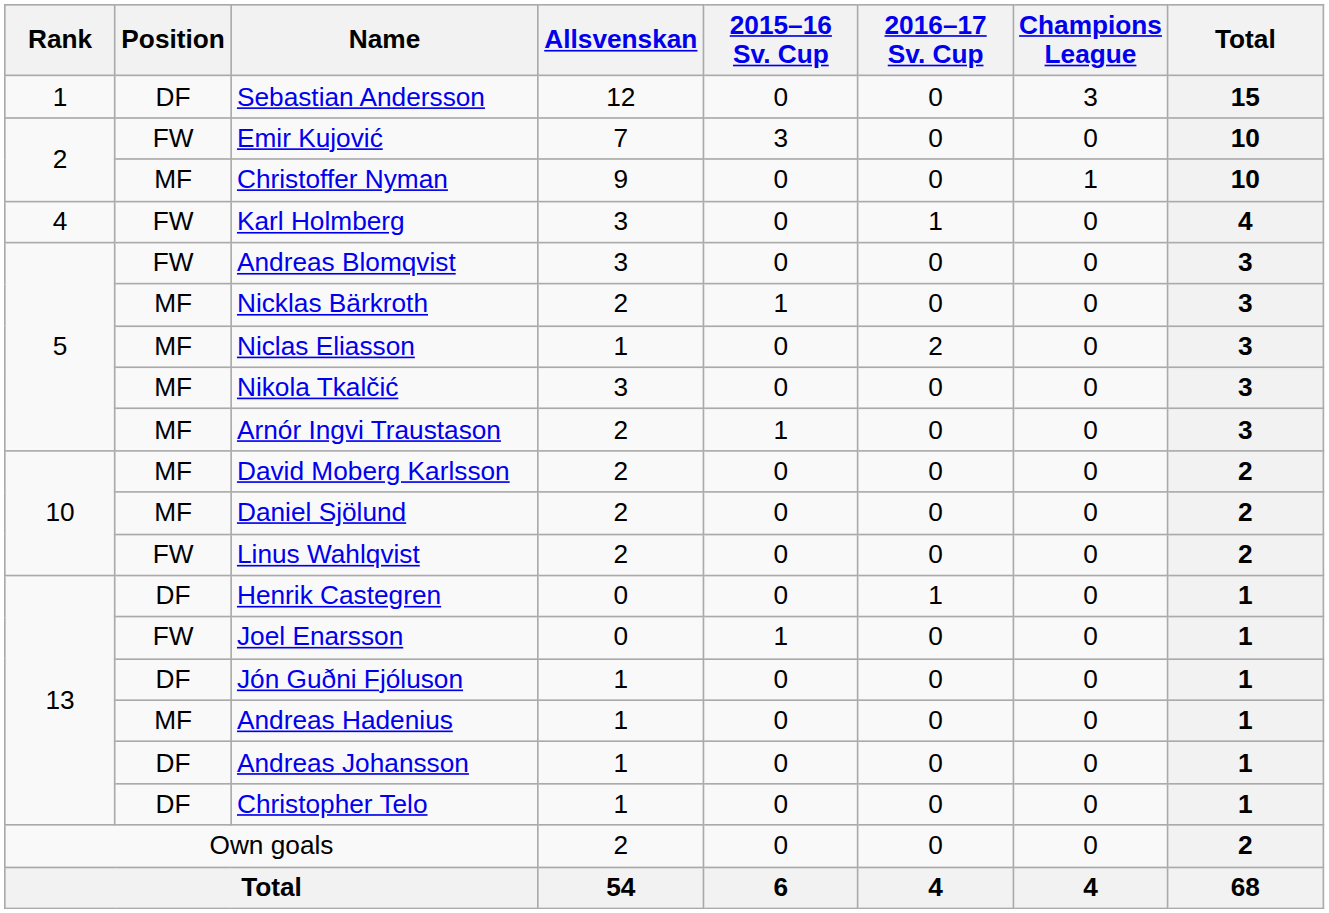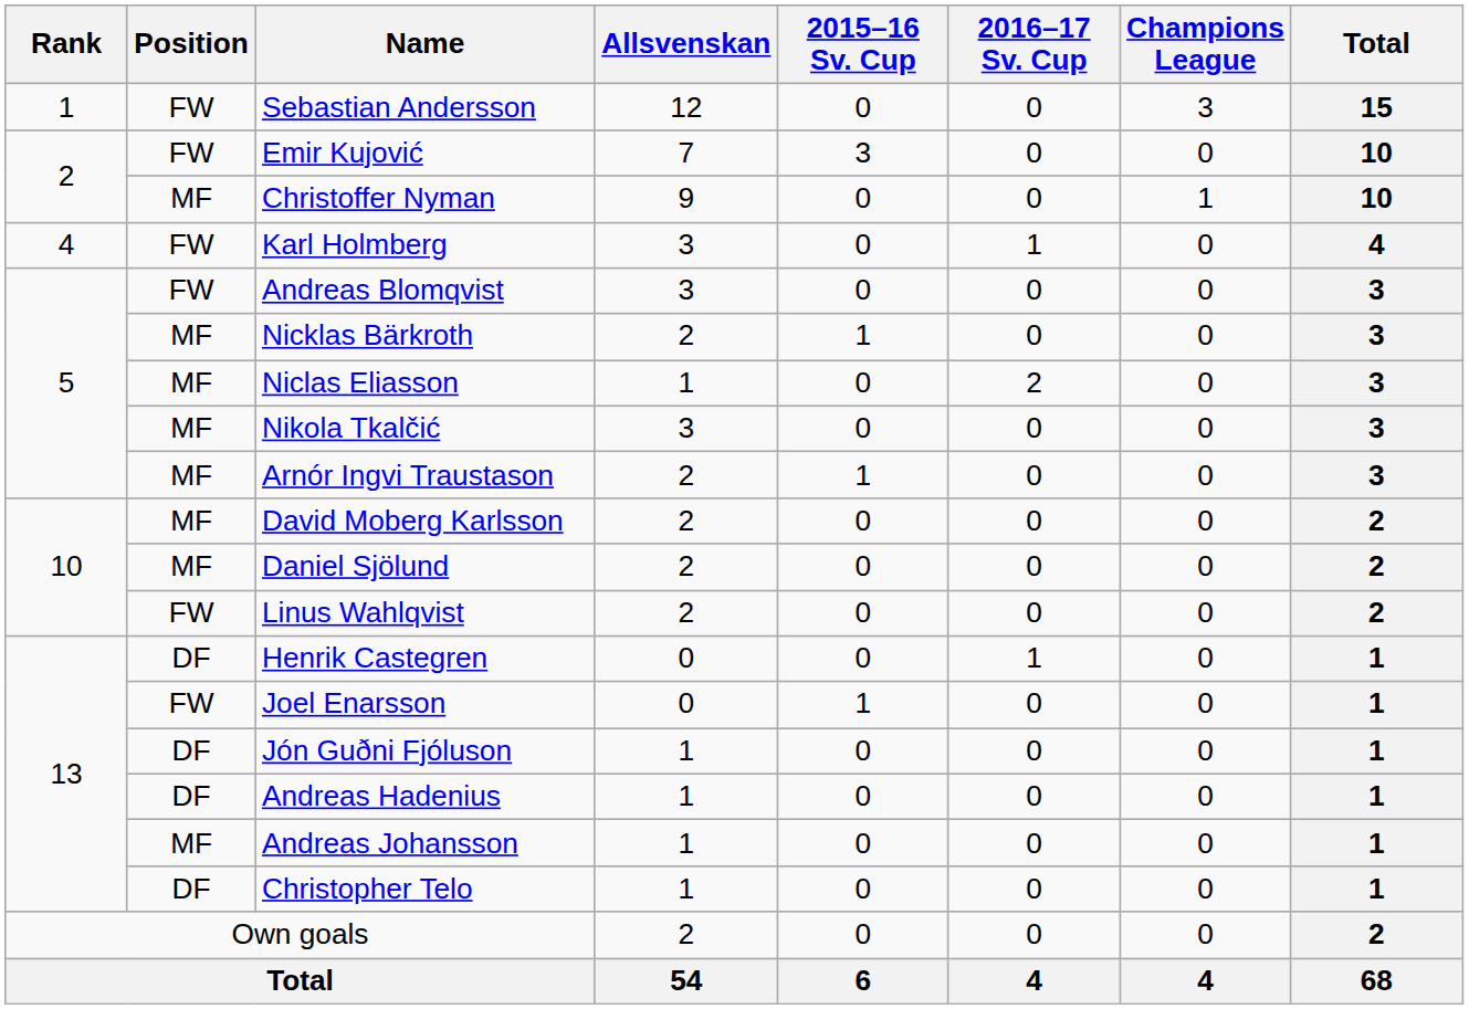Sebastian Andersson | Position: DF -> FW
Andreas Hadenius | Position: MF -> DF
Andreas Johansson | Position: DF -> MF
